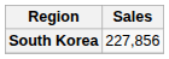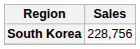South Korea | Sales: 227,856 -> 228,756
